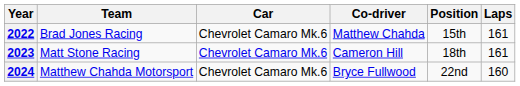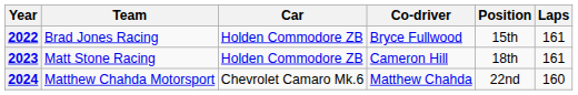2022 | Car: Chevrolet Camaro Mk.6 -> Holden Commodore ZB
2022 | Co-driver: Matthew Chahda -> Bryce Fullwood
2023 | Car: Chevrolet Camaro Mk.6 -> Holden Commodore ZB
2024 | Co-driver: Bryce Fullwood -> Matthew Chahda
